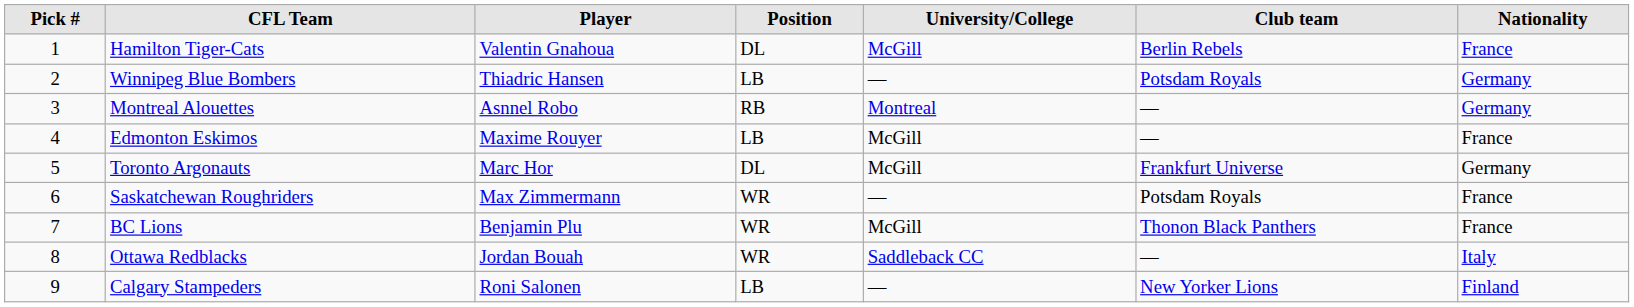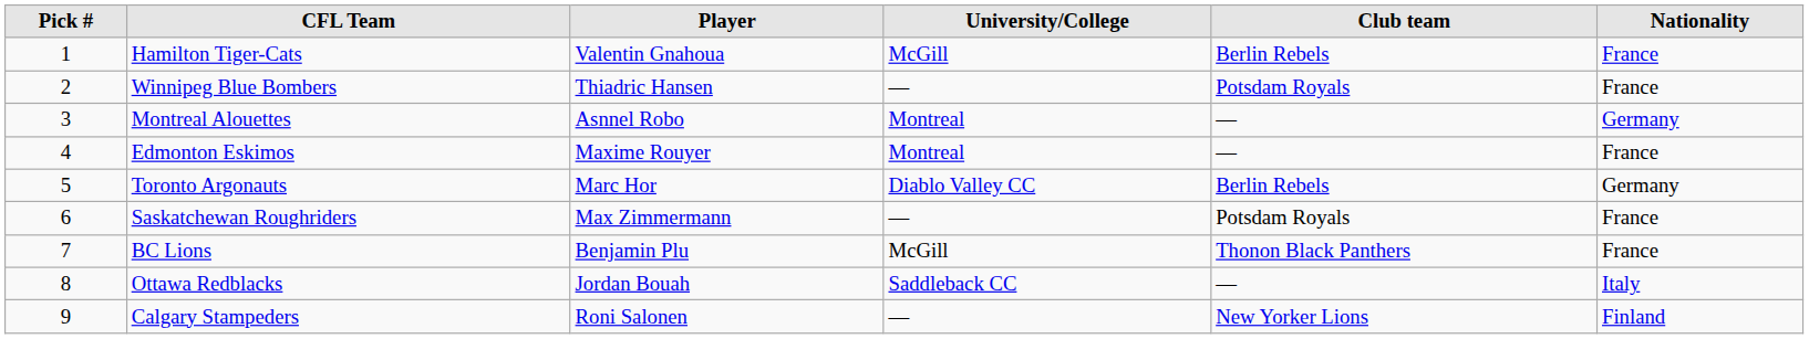- column: Position | DL | LB | RB | LB | DL | WR | WR | WR | LB
Winnipeg Blue Bombers | Nationality: Germany -> France
Edmonton Eskimos | University/College: McGill -> Montreal
Toronto Argonauts | University/College: McGill -> Diablo Valley CC
Toronto Argonauts | Club team: Frankfurt Universe -> Berlin Rebels
